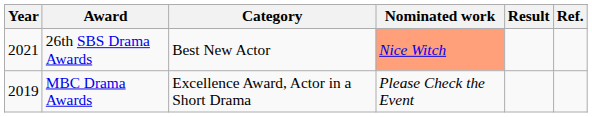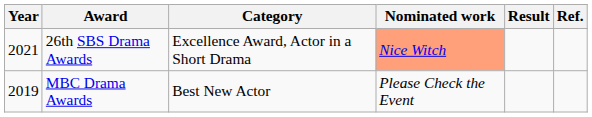26th SBS Drama Awards | Category: Best New Actor -> Excellence Award, Actor in a Short Drama
MBC Drama Awards | Category: Excellence Award, Actor in a Short Drama -> Best New Actor
